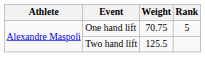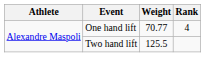One hand lift | Weight: 70.75 -> 70.77
One hand lift | Rank: 5 -> 4
